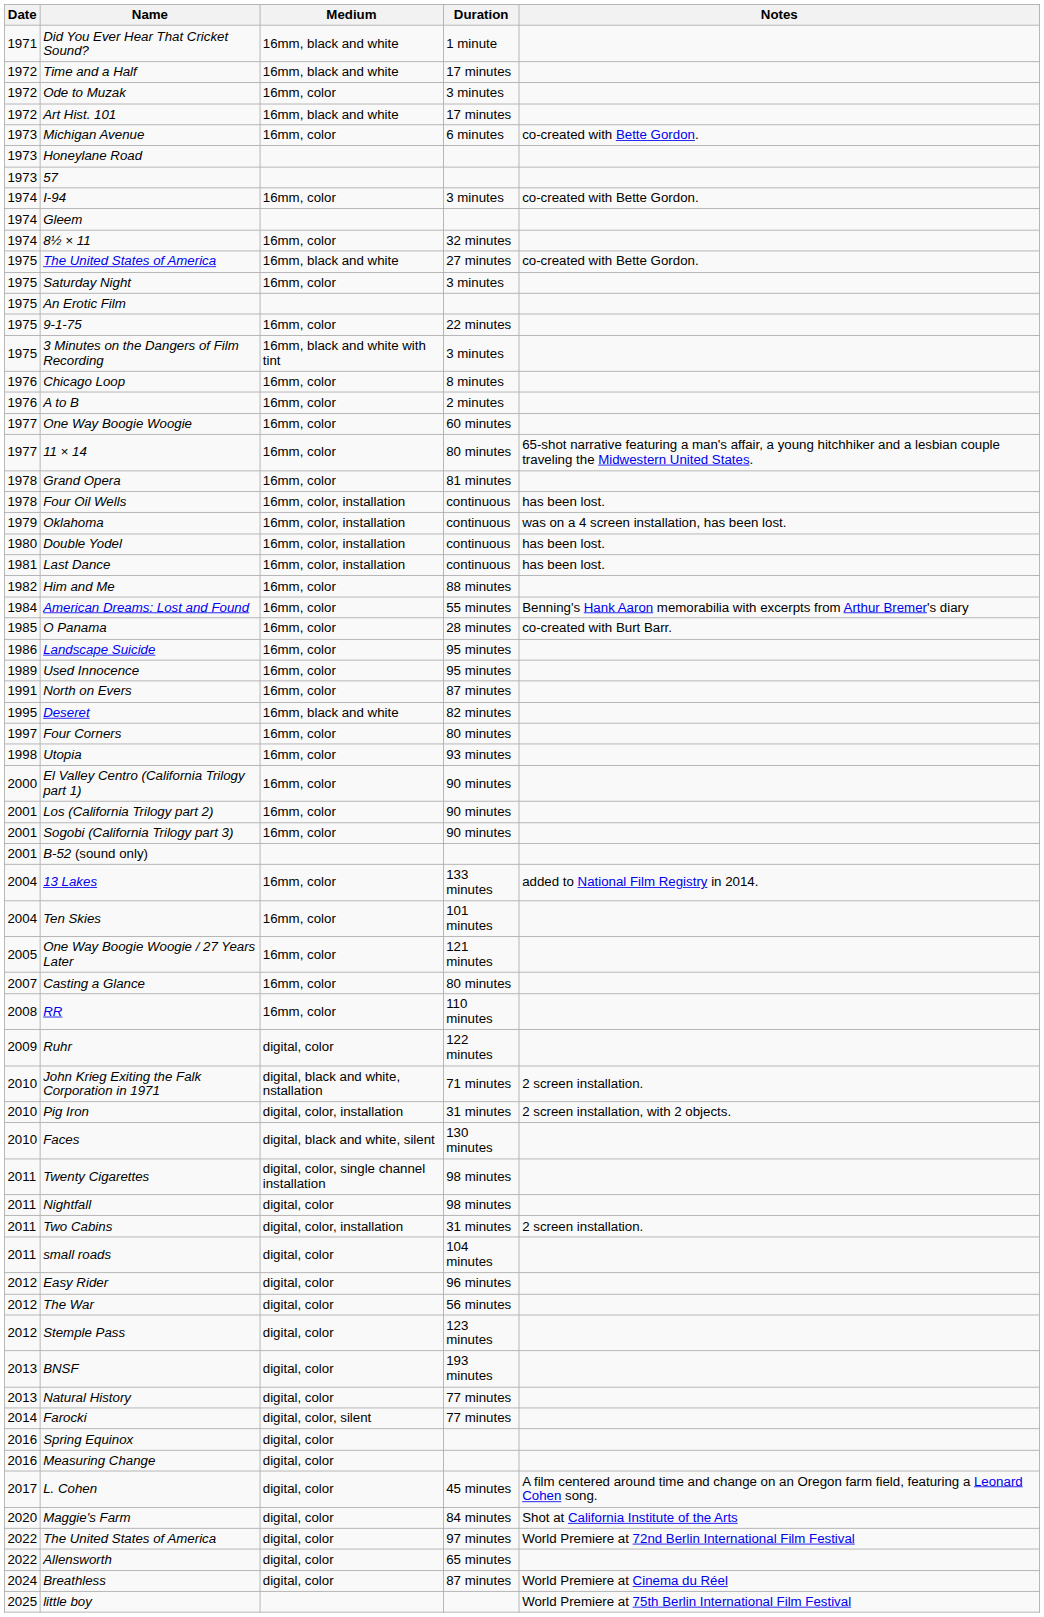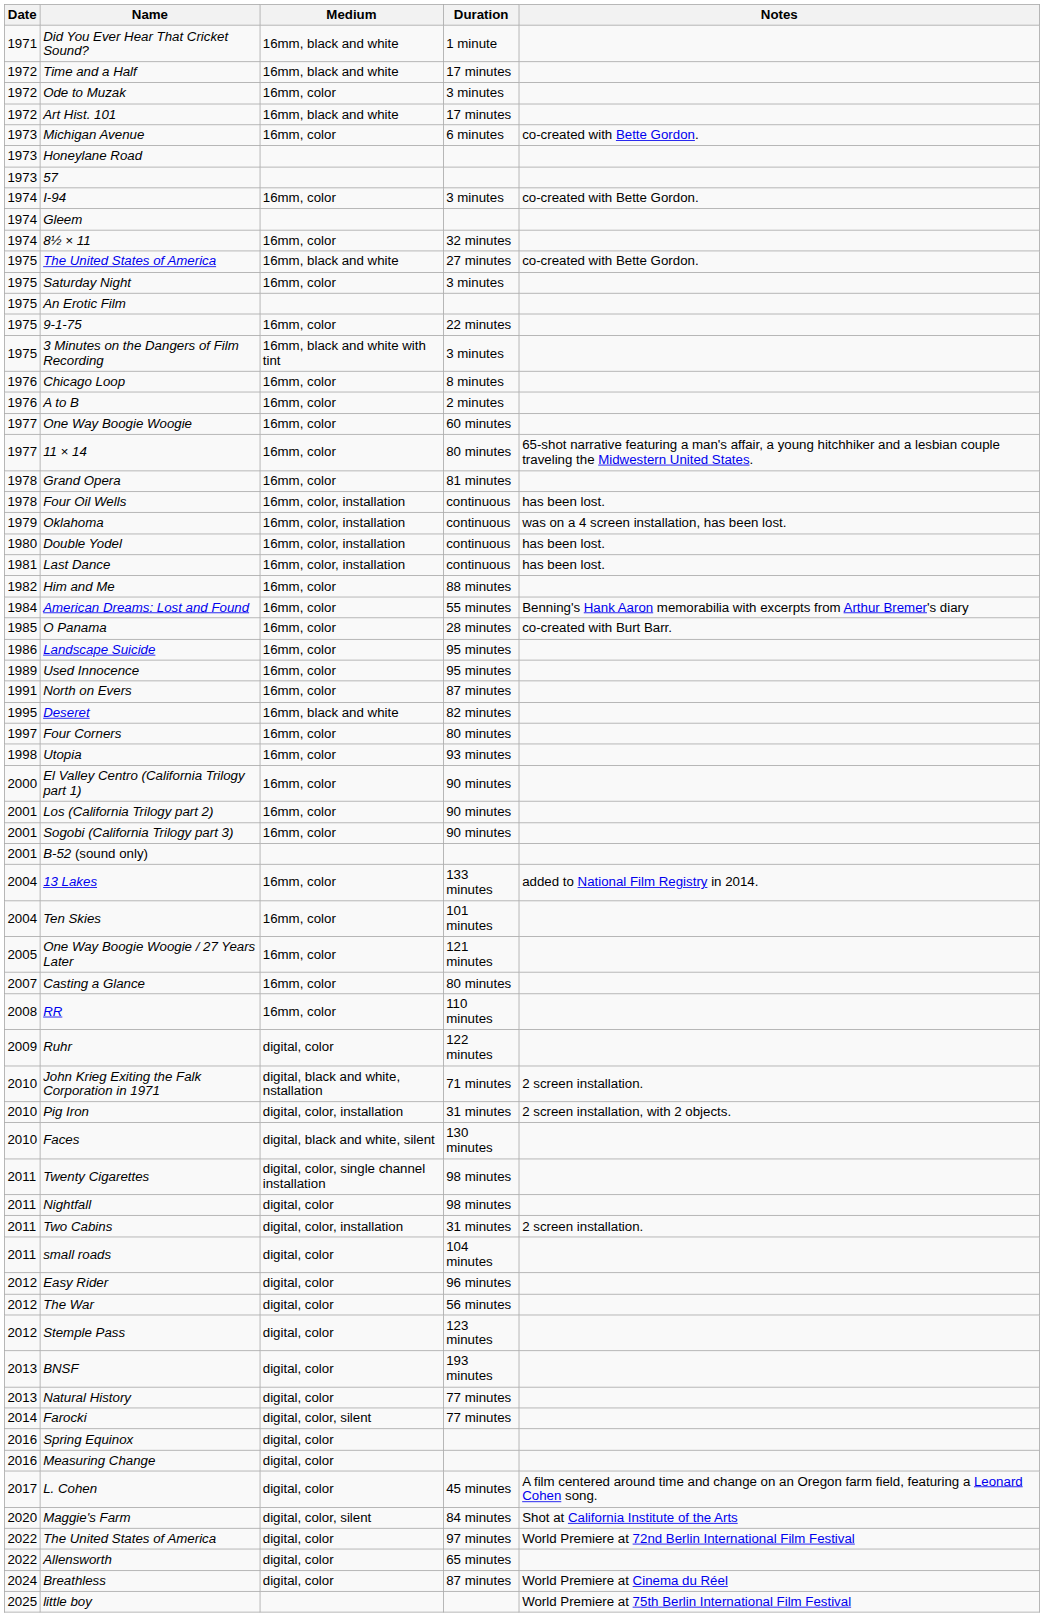Maggie's Farm | Medium: digital, color -> digital, color, silent
